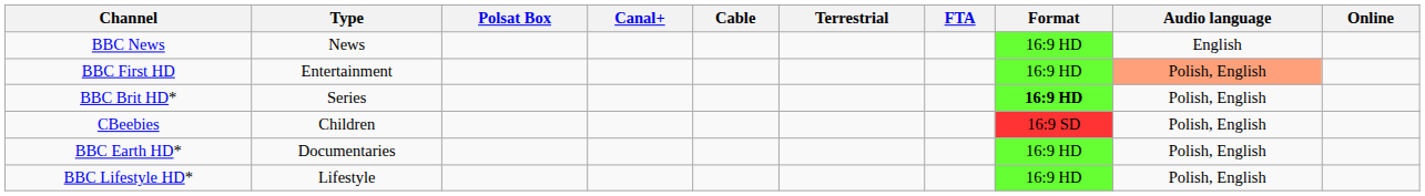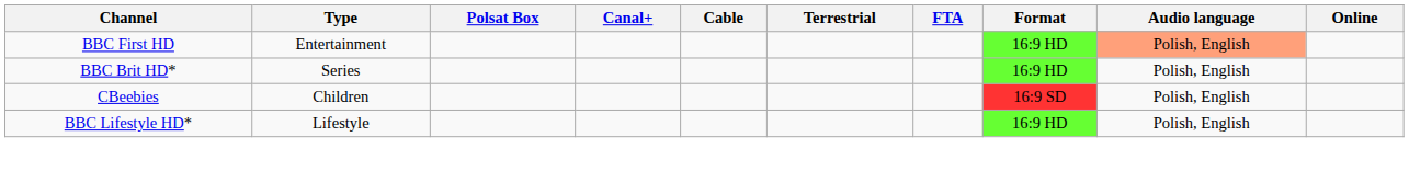- row: BBC News | News | 16:9 HD | English
BBC Brit HD* | Format: bold -> normal
- row: BBC Earth HD* | Documentaries | 16:9 HD | Polish, English
